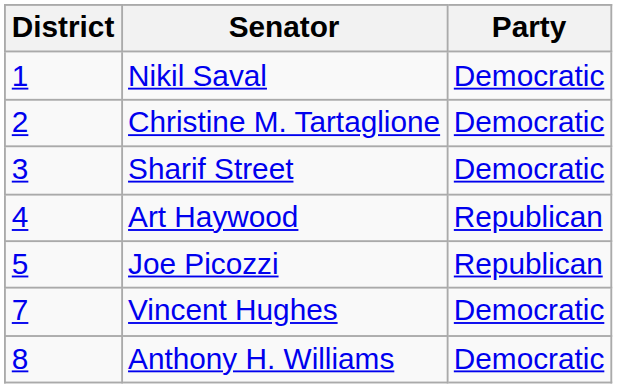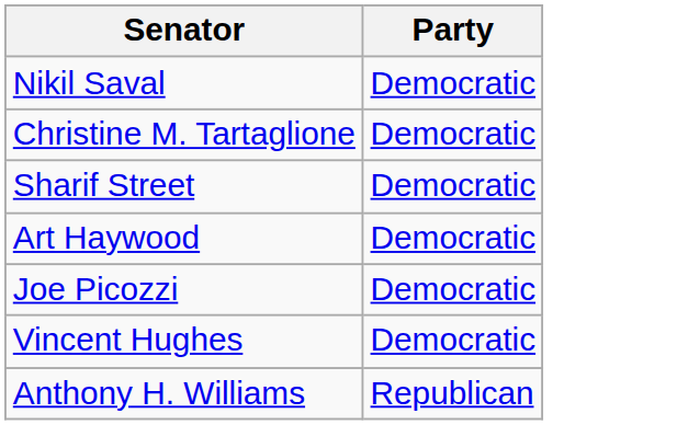- column: District | 1 | 2 | 3 | 4 | 5 | 7 | 8
Art Haywood | Party: Republican -> Democratic
Joe Picozzi | Party: Republican -> Democratic
Anthony H. Williams | Party: Democratic -> Republican
